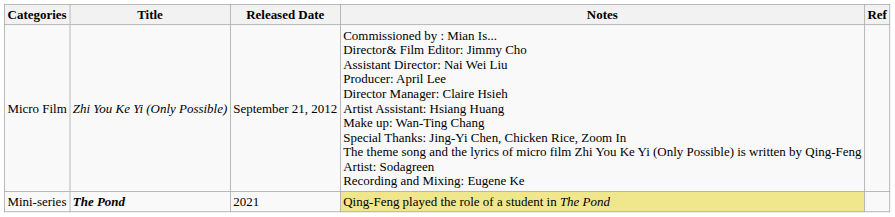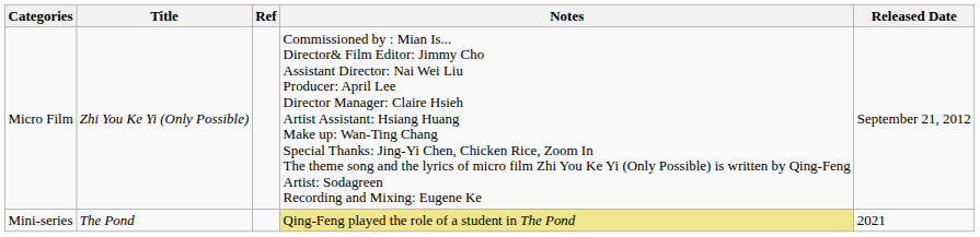columns swapped: Released Date <-> Ref
Mini-series | Title: bold -> normal
